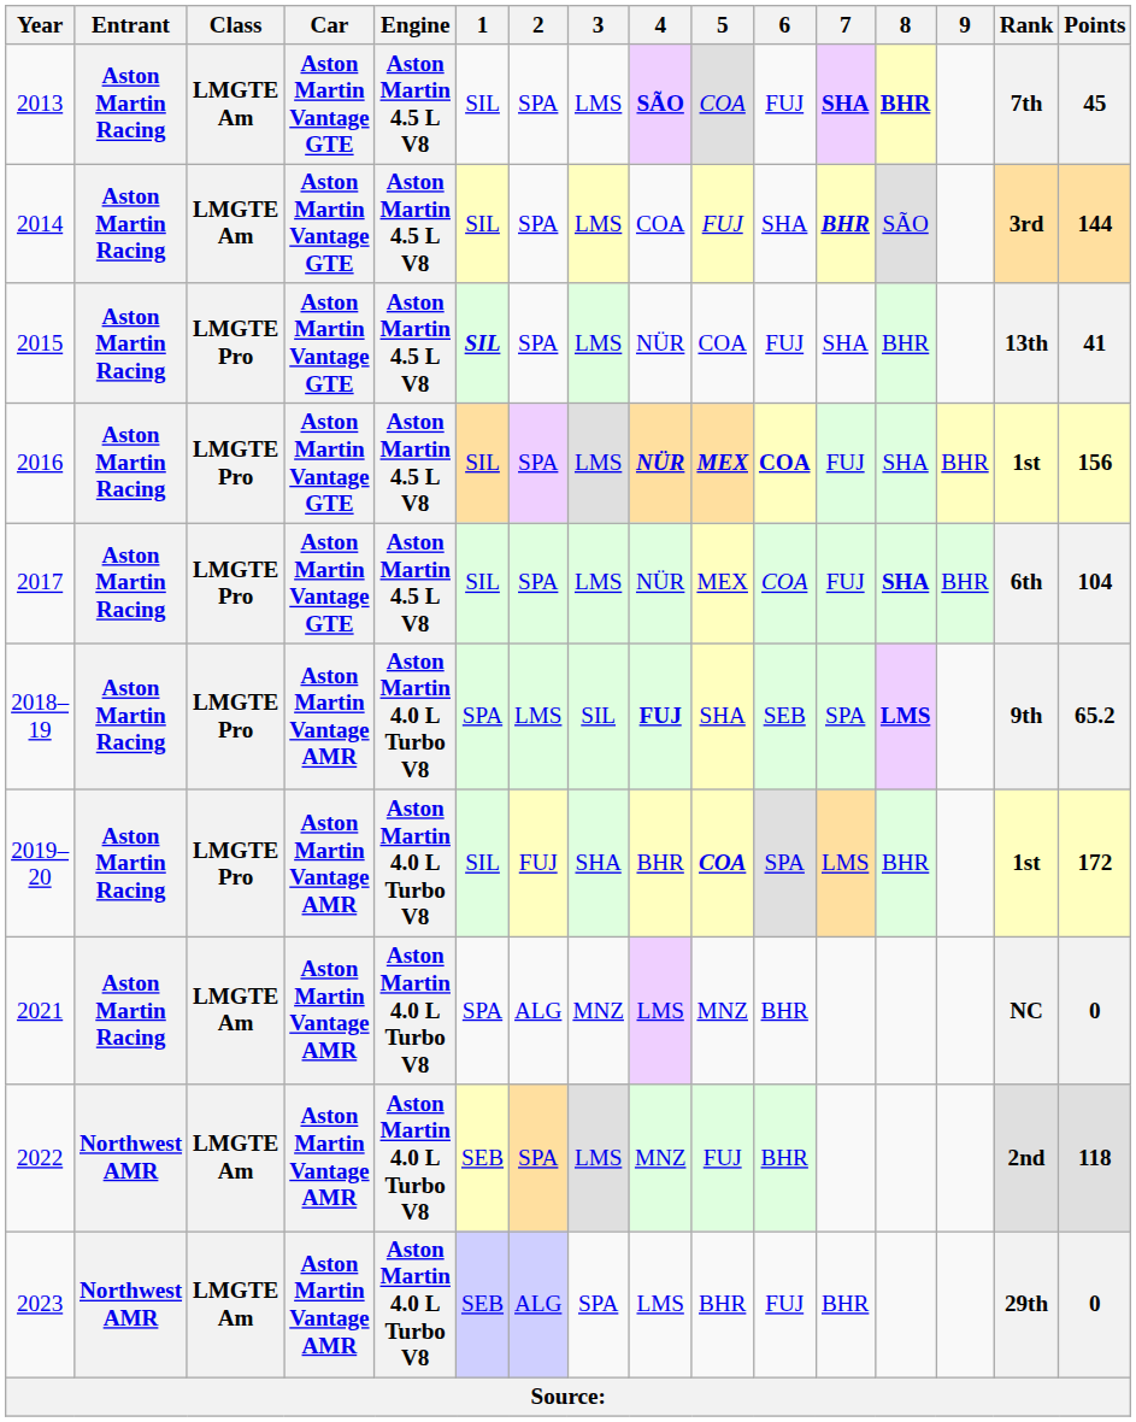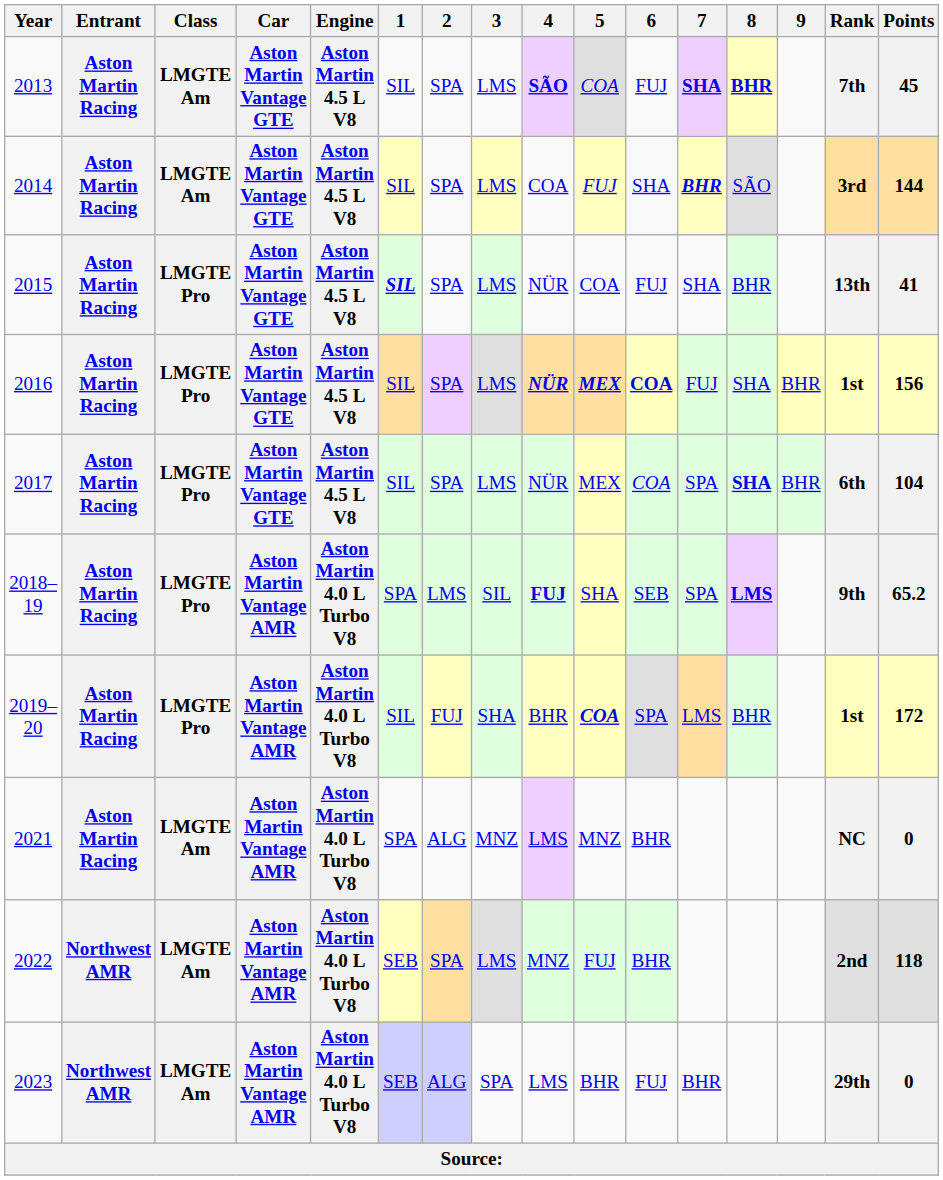2017 | 7: FUJ -> SPA
